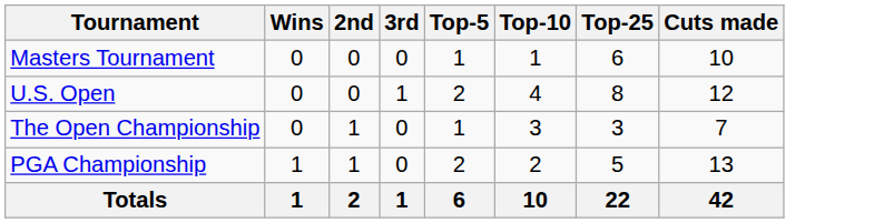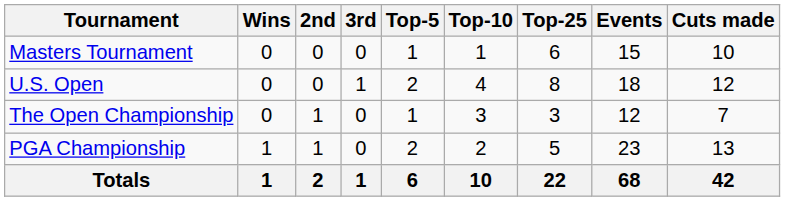+ column: Events | 15 | 18 | 12 | 23 | 68
